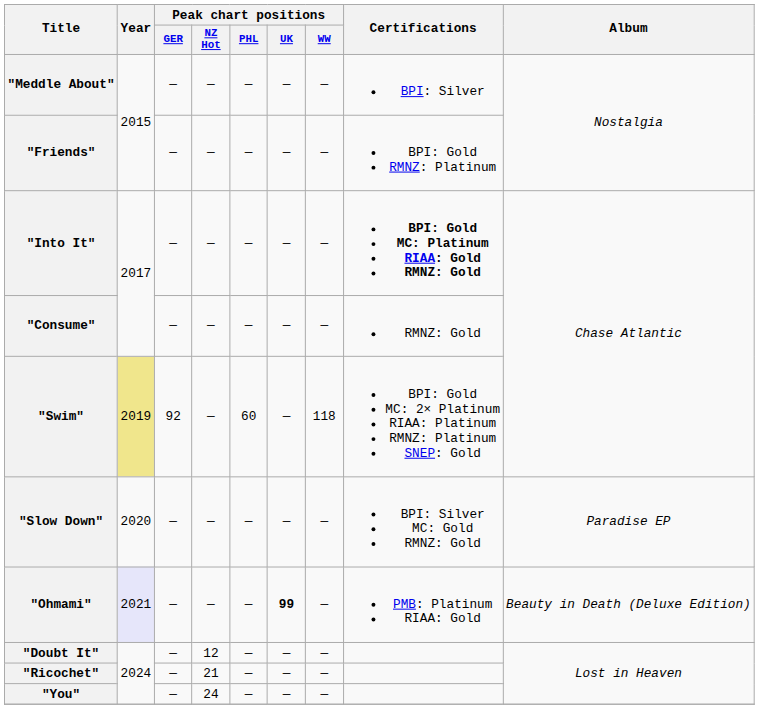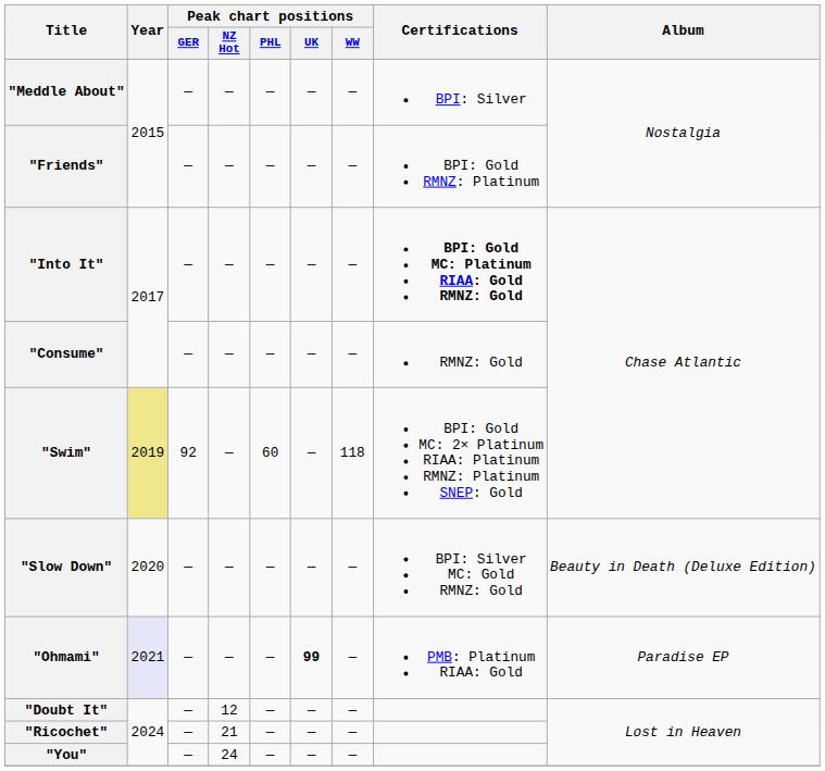"Slow Down" | Album: Paradise EP -> Beauty in Death (Deluxe Edition)
"Ohmami" | Album: Beauty in Death (Deluxe Edition) -> Paradise EP
